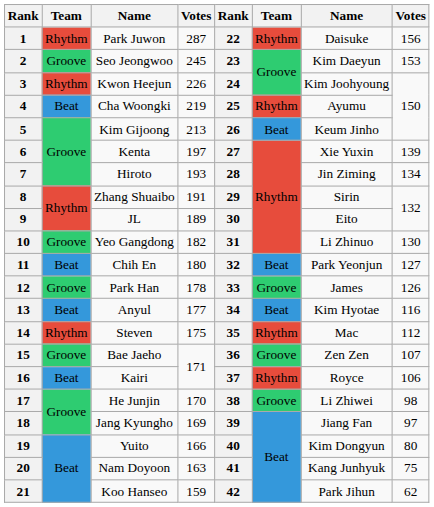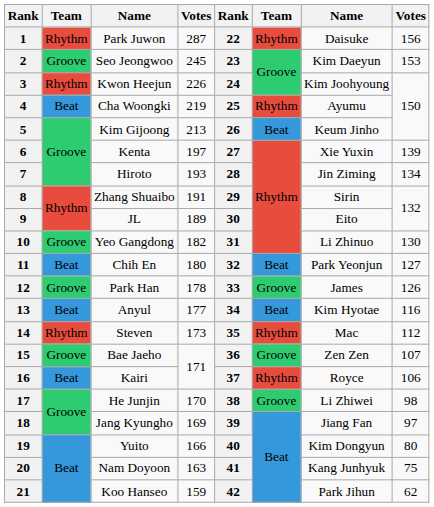14 | column 4: 175 -> 173
